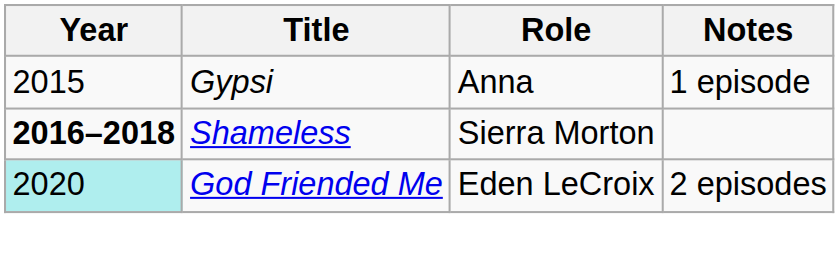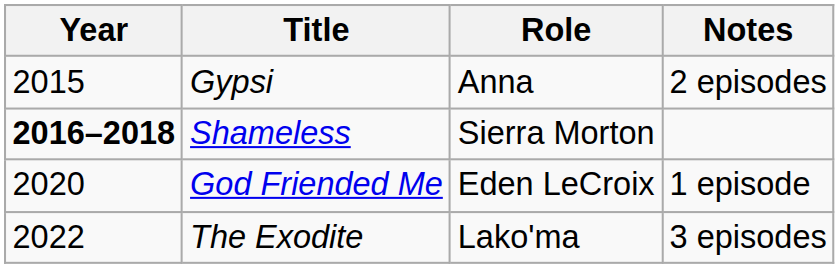Gypsi | Notes: 1 episode -> 2 episodes
God Friended Me | Year: paleturquoise background -> no background
God Friended Me | Notes: 2 episodes -> 1 episode
+ row: 2022 | The Exodite | Lako'ma | 3 episodes
